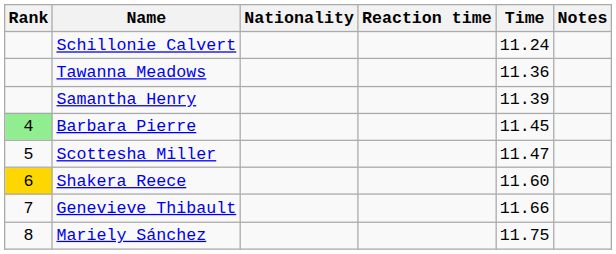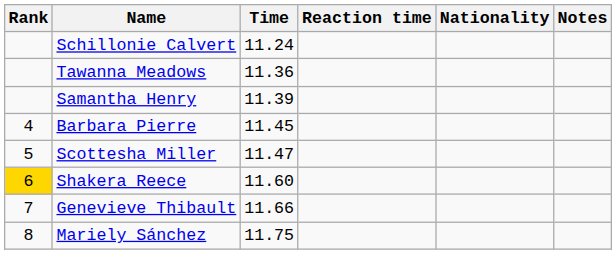columns swapped: Nationality <-> Time
Barbara Pierre | Rank: lightgreen background -> no background
